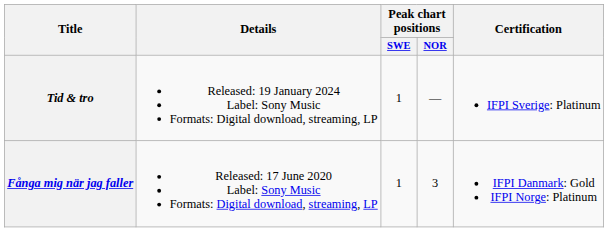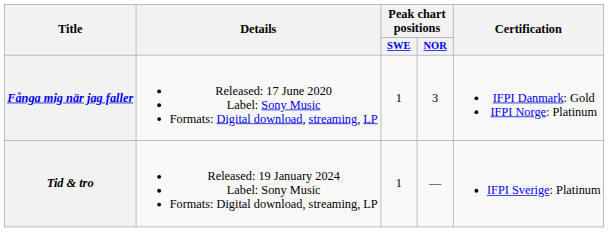rows swapped: Fånga mig när jag faller <-> Tid & tro
